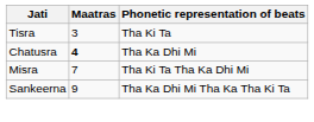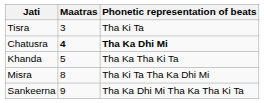Chatusra | Phonetic representation of beats: normal -> bold
+ row: Khanda | 5 | Tha Ka Tha Ki Ta
Misra | Maatras: 7 -> 8
